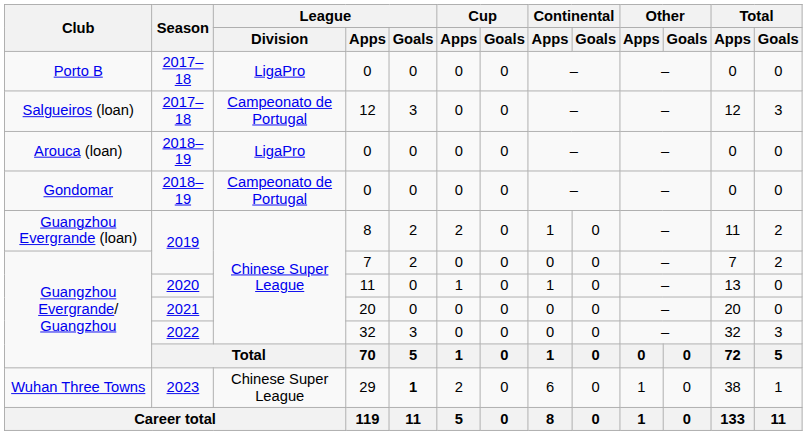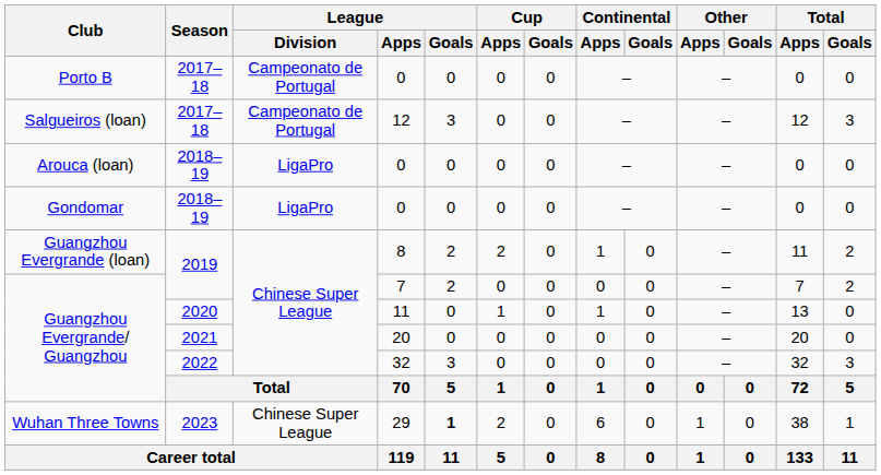Porto B / 0 | League / Division: LigaPro -> Campeonato de Portugal
Gondomar / 0 | League / Division: Campeonato de Portugal -> LigaPro
